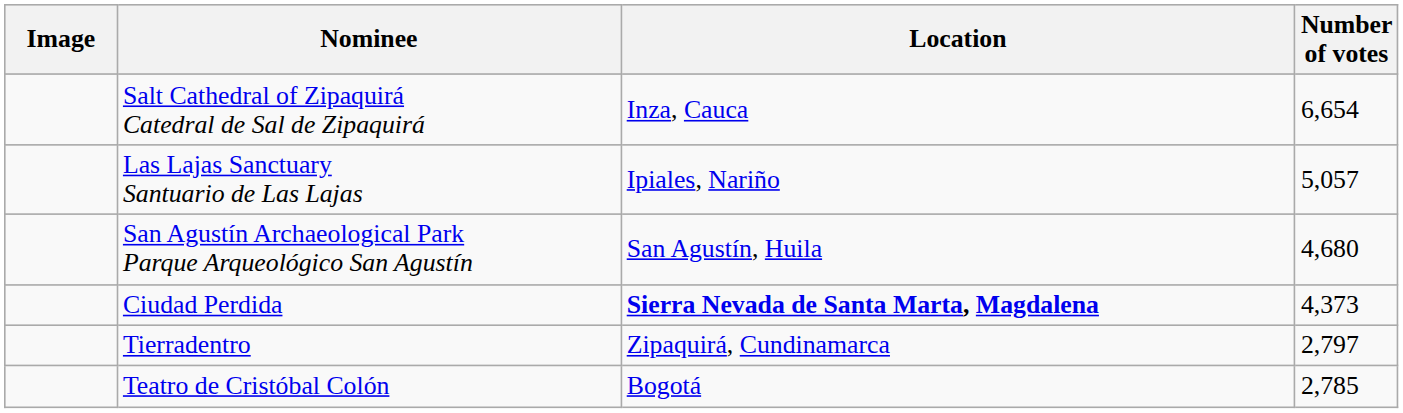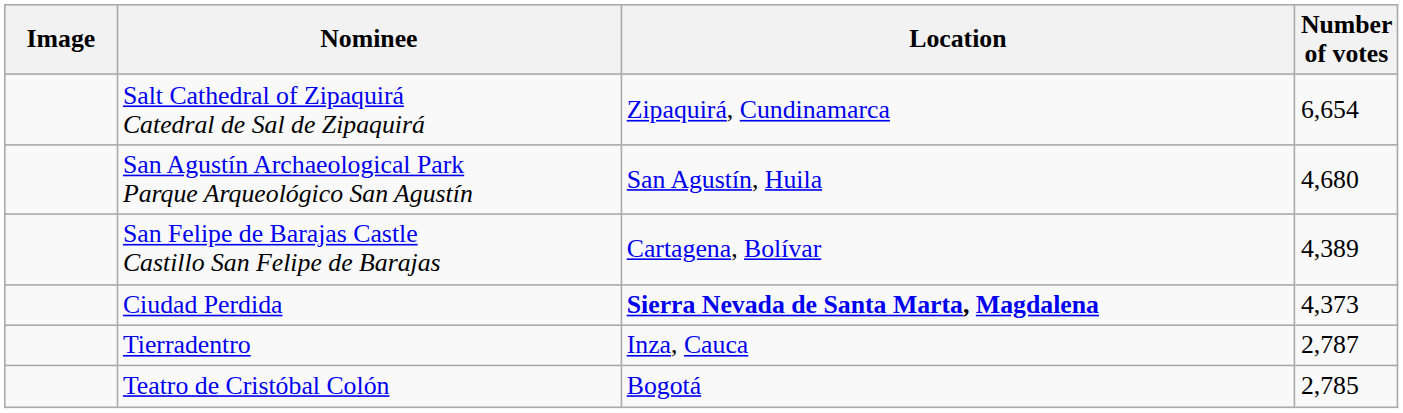Salt Cathedral of Zipaquirá Catedral de Sal de Zipaquirá | Location: Inza, Cauca -> Zipaquirá, Cundinamarca
- row: Las Lajas Sanctuary Santuario de Las Lajas | Ipiales, Nariño | 5,057
+ row: San Felipe de Barajas Castle Castillo San Felipe de Barajas | Cartagena, Bolívar | 4,389
Tierradentro | Location: Zipaquirá, Cundinamarca -> Inza, Cauca
Tierradentro | Number of votes: 2,797 -> 2,787
